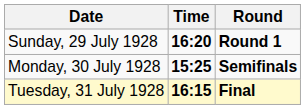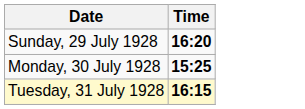- column: Round | Round 1 | Semifinals | Final
